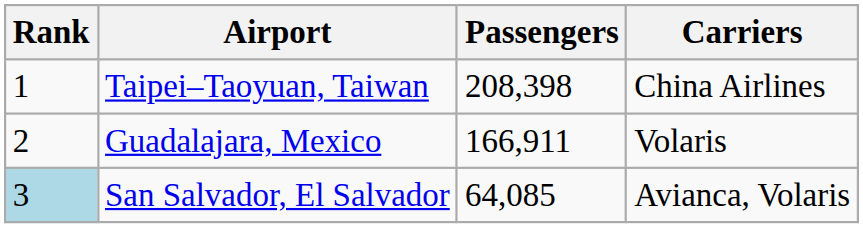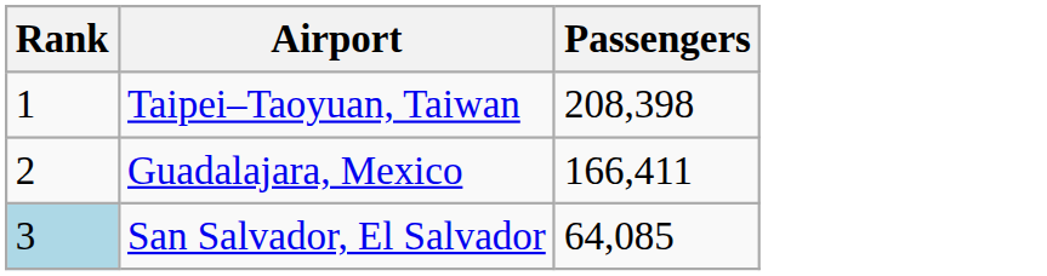- column: Carriers | China Airlines | Volaris | Avianca, Volaris
Guadalajara, Mexico | Passengers: 166,911 -> 166,411
